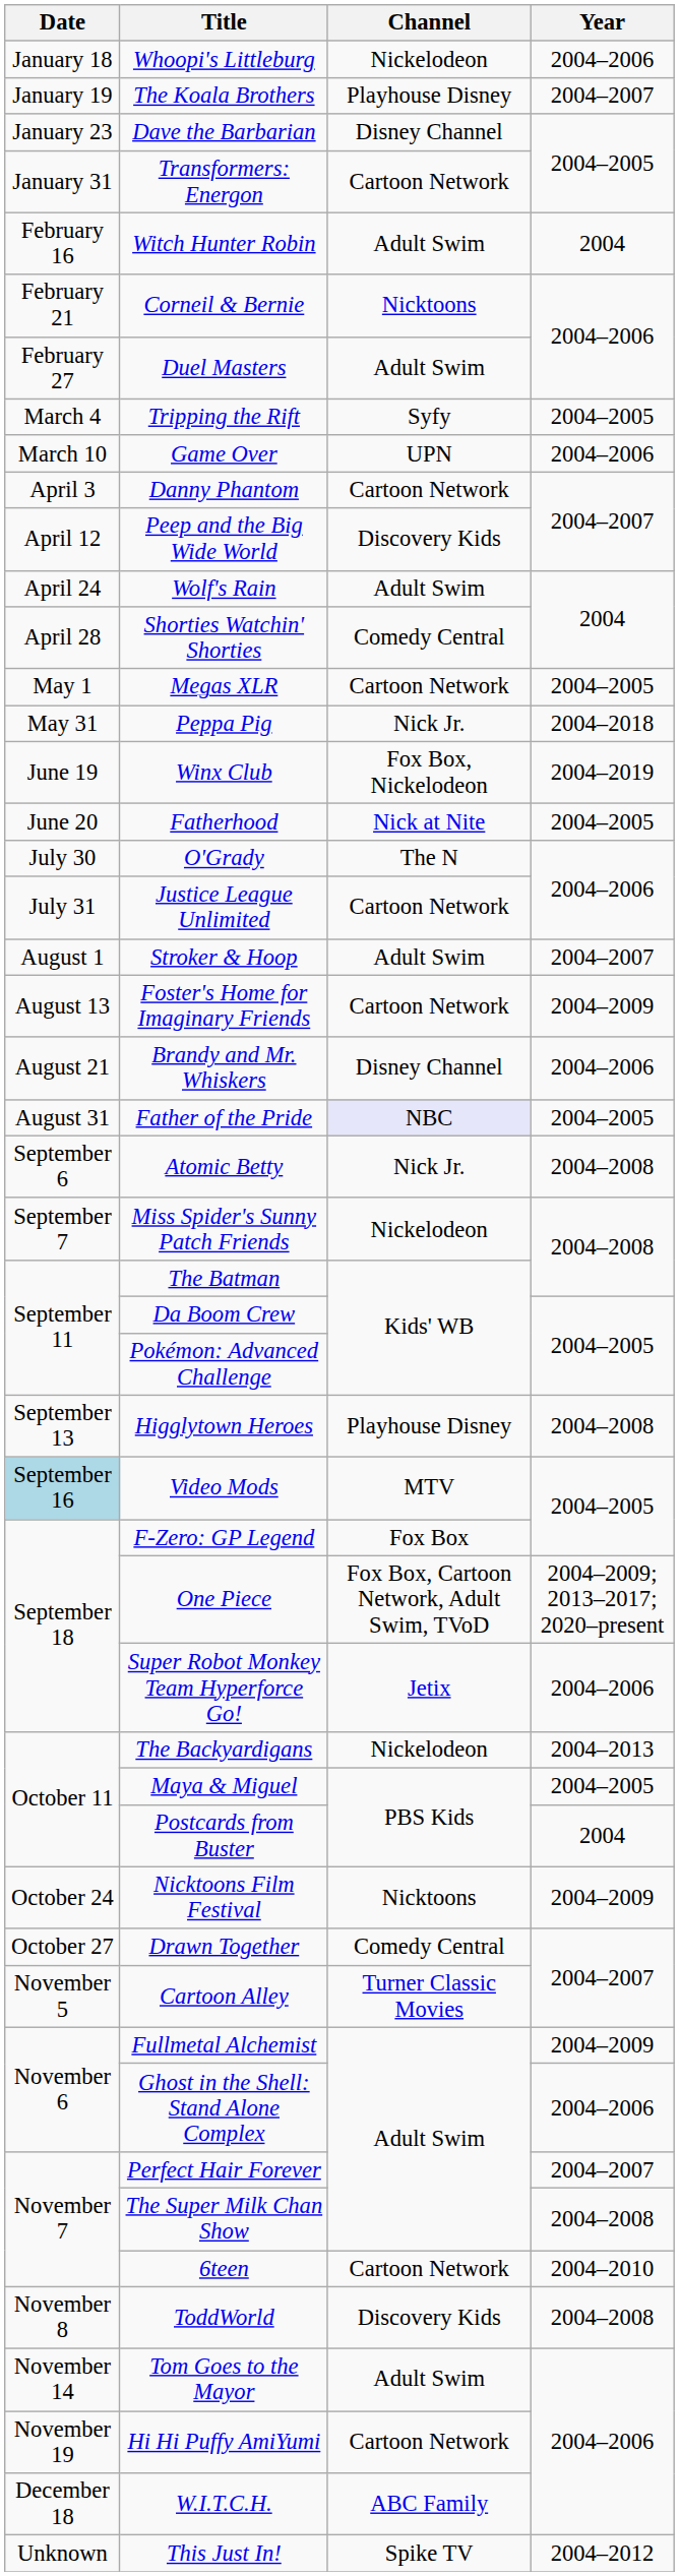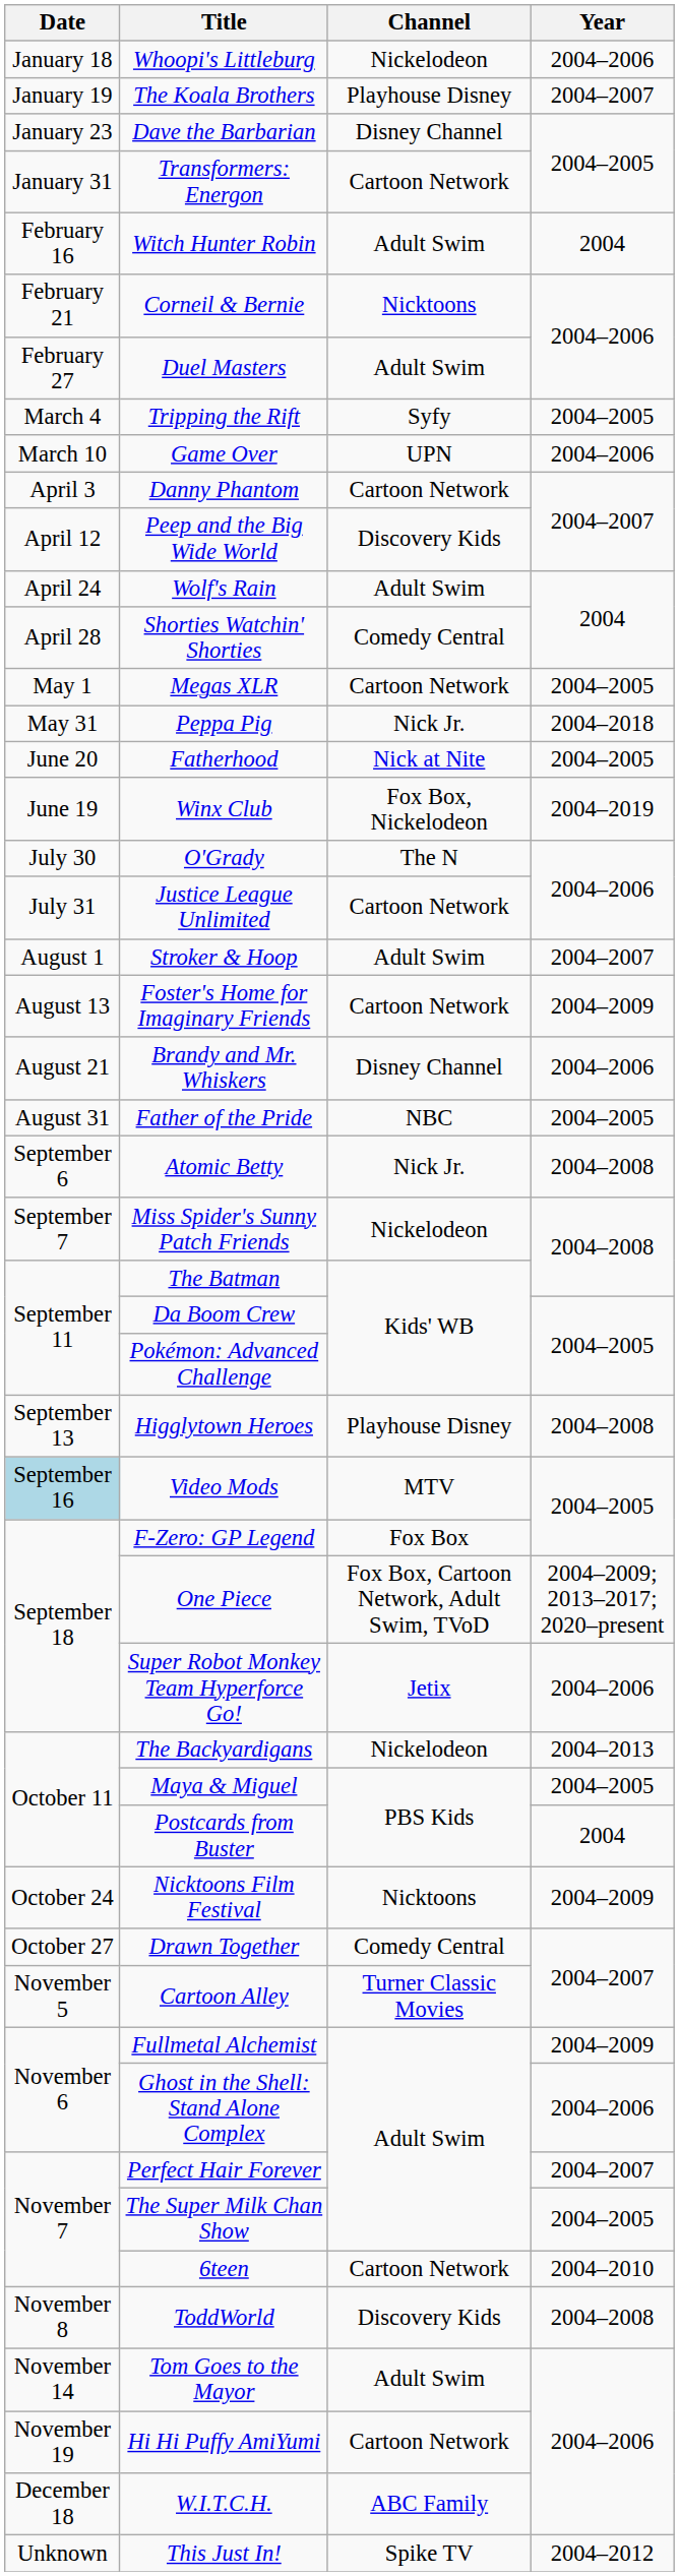rows swapped: Winx Club <-> Fatherhood
Father of the Pride | Channel: lavender background -> no background
The Super Milk Chan Show | Year: 2004–2008 -> 2004–2005
